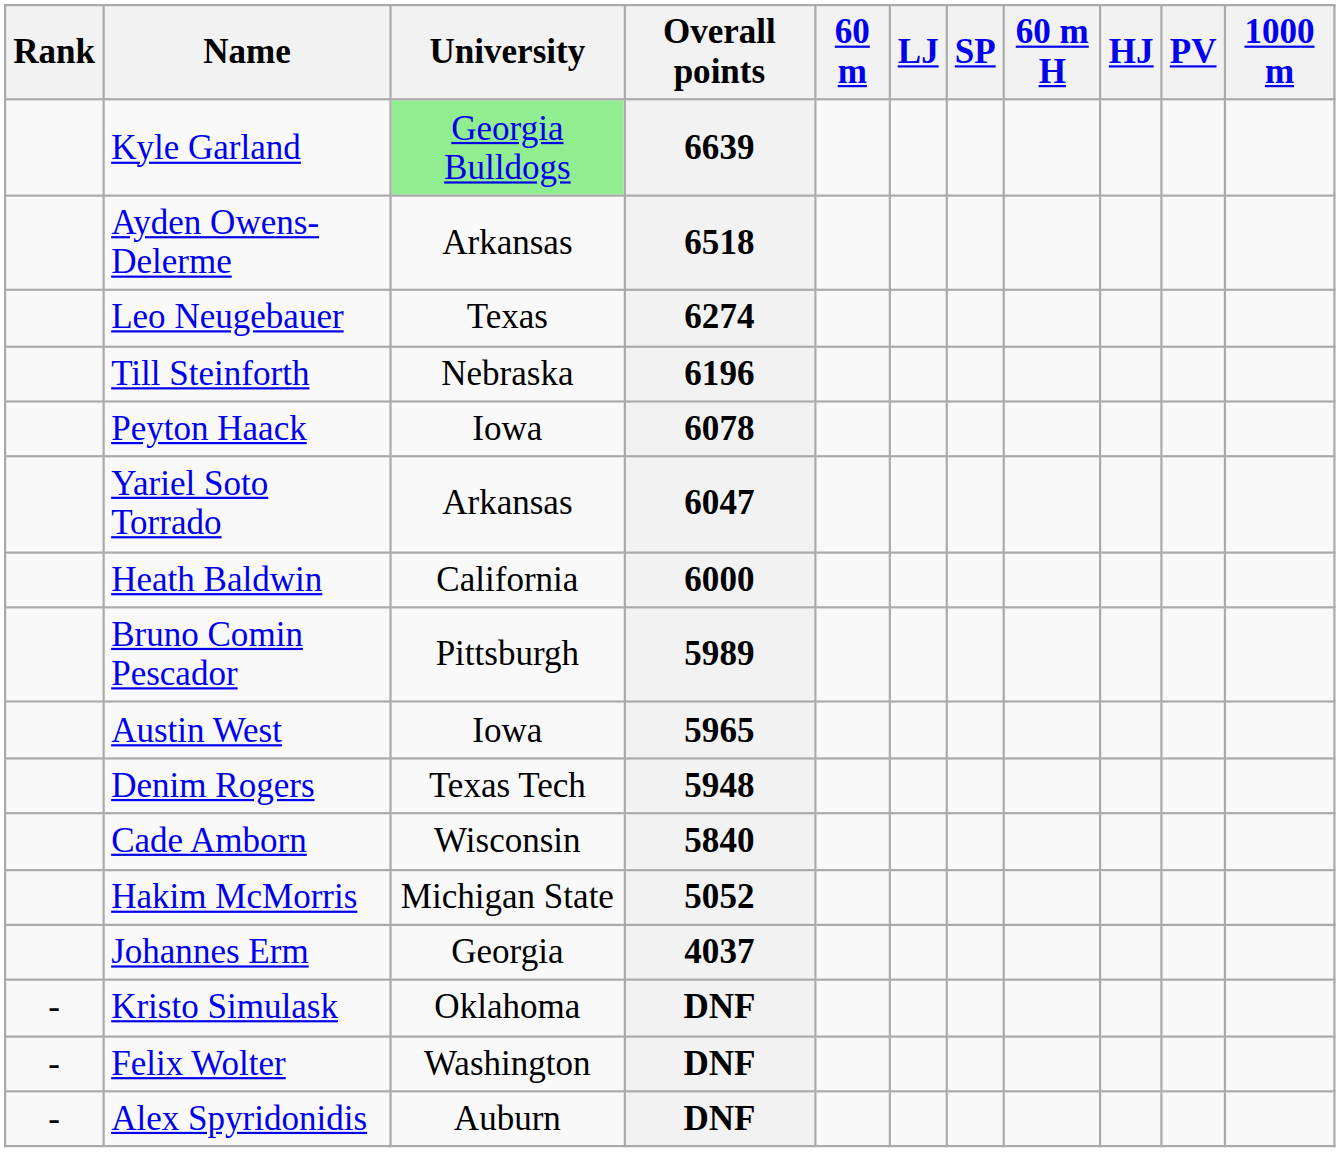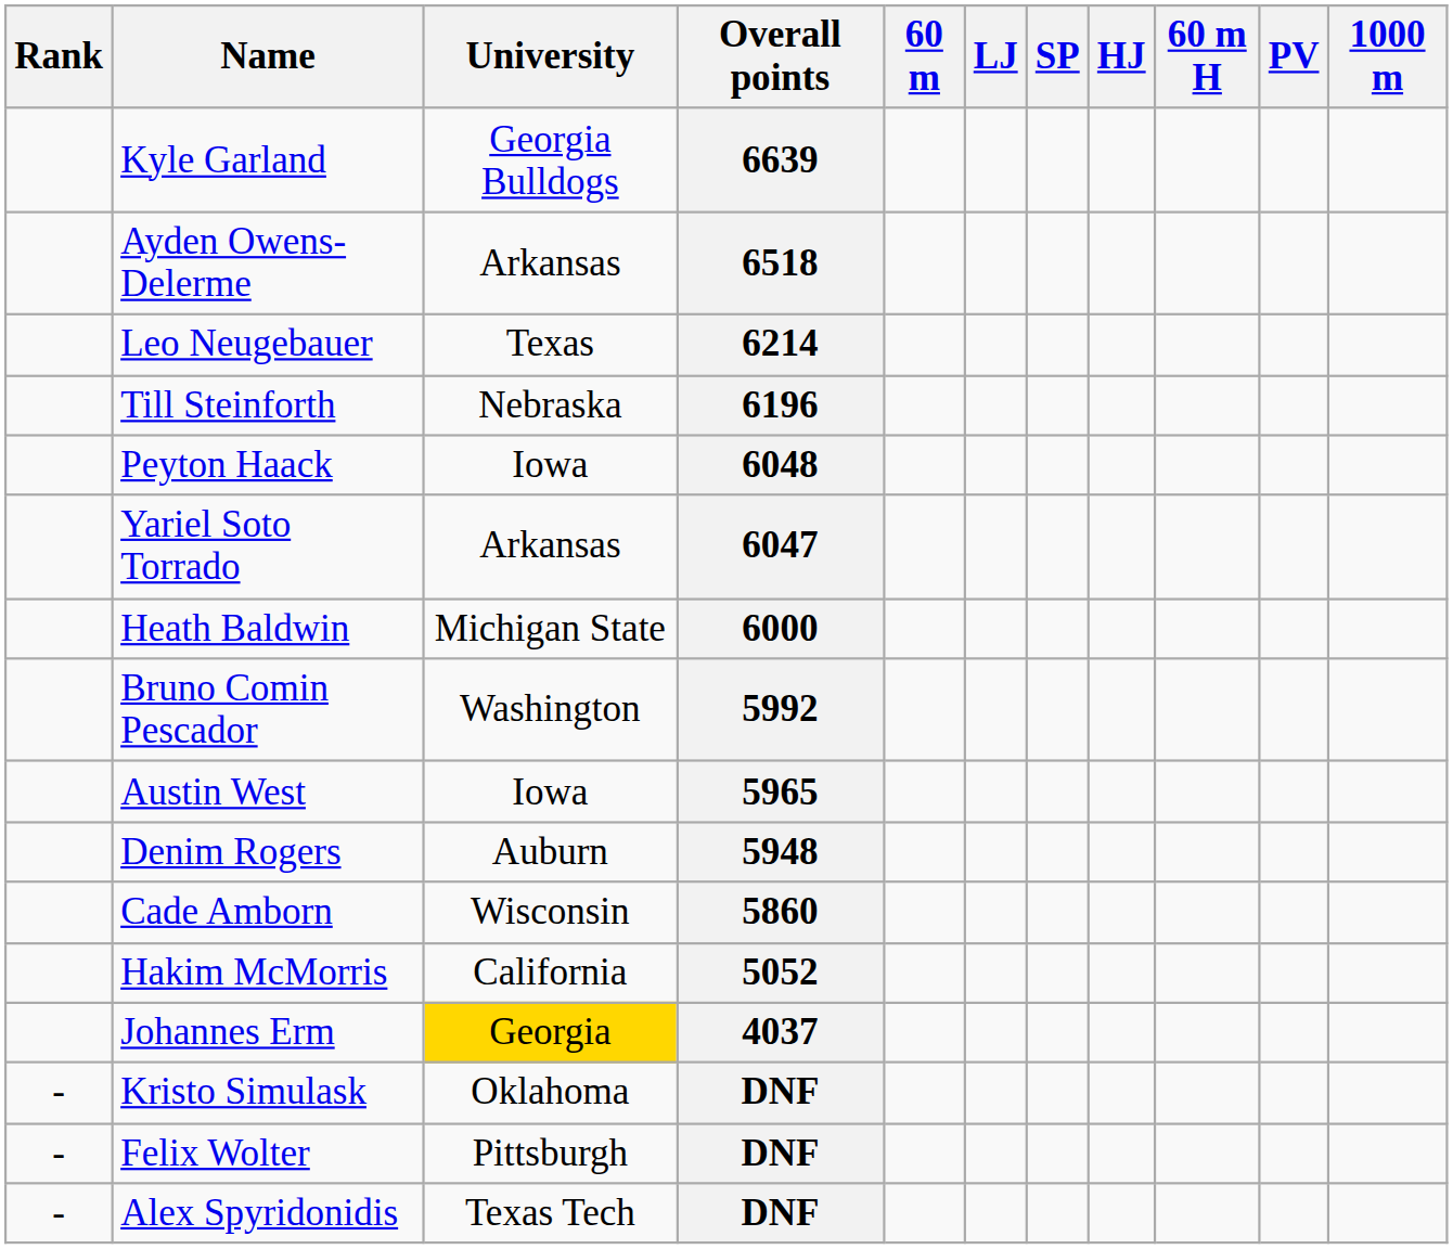columns swapped: HJ <-> 60 m H
Kyle Garland | University: lightgreen background -> no background
Leo Neugebauer | Overall points: 6274 -> 6214
Peyton Haack | Overall points: 6078 -> 6048
Heath Baldwin | University: California -> Michigan State
Bruno Comin Pescador | University: Pittsburgh -> Washington
Bruno Comin Pescador | Overall points: 5989 -> 5992
Denim Rogers | University: Texas Tech -> Auburn
Cade Amborn | Overall points: 5840 -> 5860
Hakim McMorris | University: Michigan State -> California
Johannes Erm | University: no background -> gold background
Felix Wolter | University: Washington -> Pittsburgh
Alex Spyridonidis | University: Auburn -> Texas Tech
